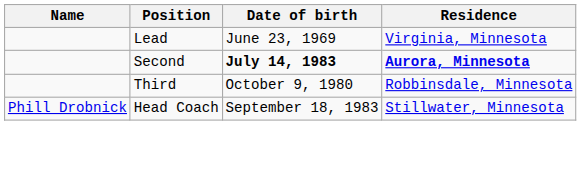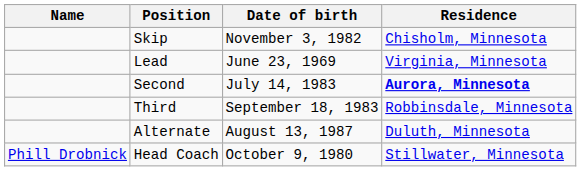+ row: Skip | November 3, 1982 | Chisholm, Minnesota
Second | Date of birth: bold -> normal
Third | Date of birth: October 9, 1980 -> September 18, 1983
+ row: Alternate | August 13, 1987 | Duluth, Minnesota
Head Coach | Date of birth: September 18, 1983 -> October 9, 1980
